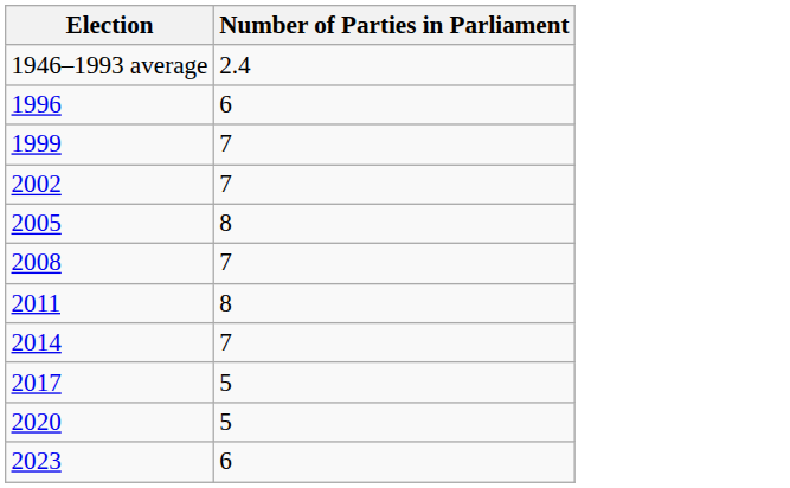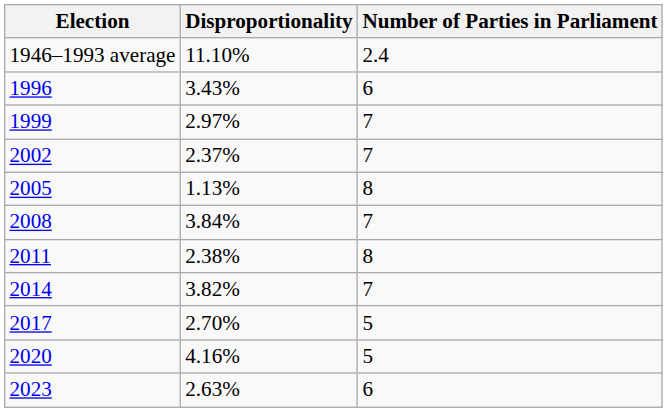+ column: Disproportionality | 11.10% | 3.43% | 2.97% | 2.37% | 1.13% | 3.84% | 2.38% | 3.82% | 2.70% | 4.16% | 2.63%
